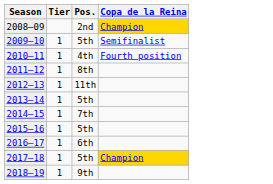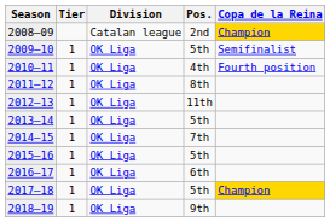+ column: Division | Catalan league | OK Liga | OK Liga | OK Liga | OK Liga | OK Liga | OK Liga | OK Liga | OK Liga | OK Liga | OK Liga
